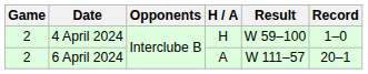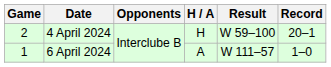4 April 2024 | Record: 1–0 -> 20–1
6 April 2024 | Game: 2 -> 1
6 April 2024 | Record: 20–1 -> 1–0
